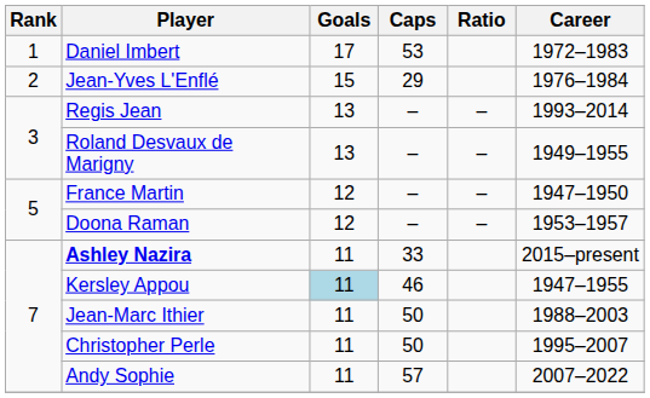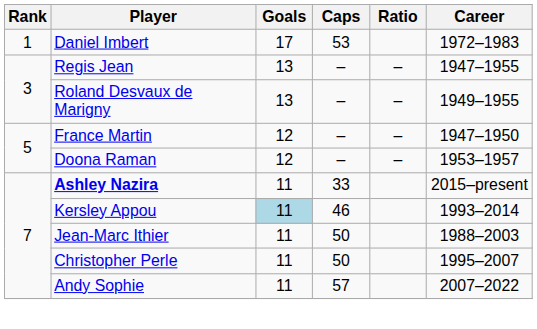- row: 2 | Jean-Yves L'Enflé | 15 | 29 | 1976–1984
Regis Jean | Career: 1993–2014 -> 1947–1955
Kersley Appou | Career: 1947–1955 -> 1993–2014
